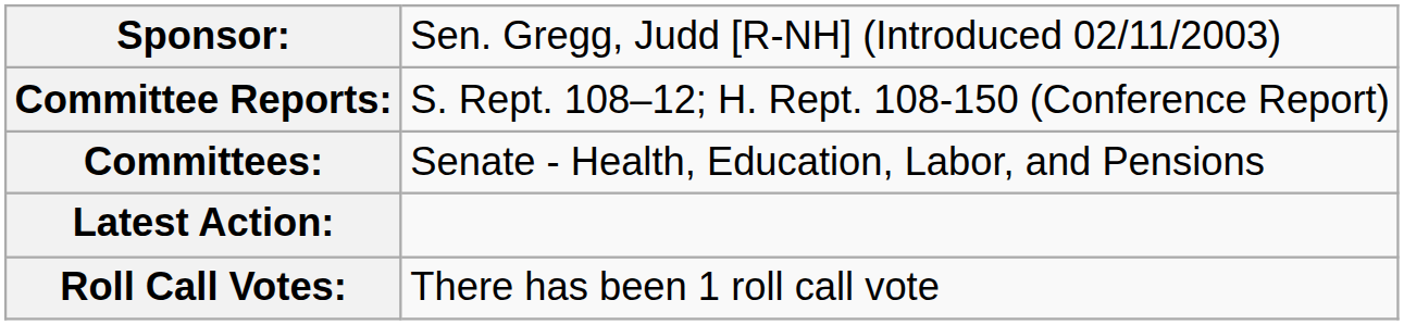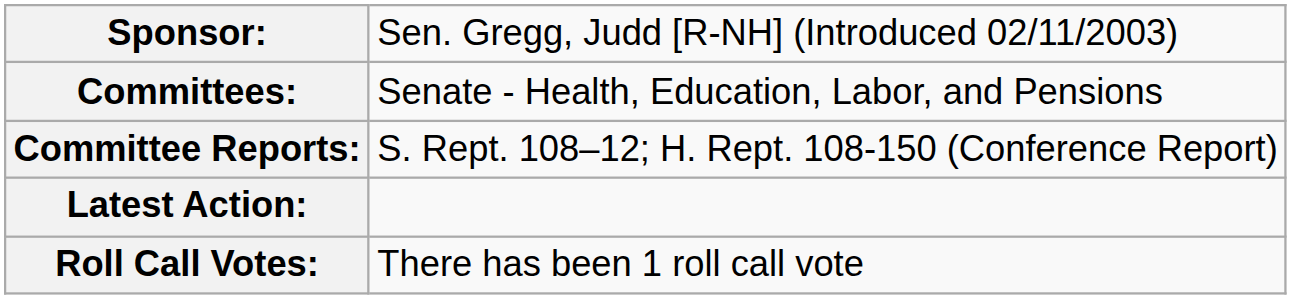rows swapped: Committees: <-> Committee Reports:
